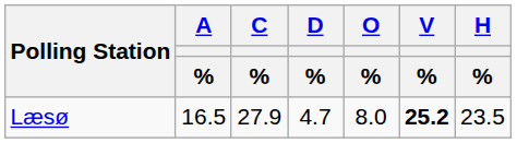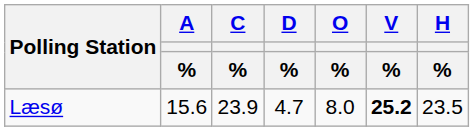Læsø | A / %: 16.5 -> 15.6
Læsø | C / %: 27.9 -> 23.9
